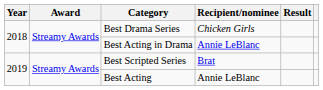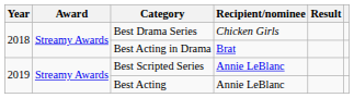Best Acting in Drama | Recipient/nominee: Annie LeBlanc -> Brat
Best Scripted Series | Recipient/nominee: Brat -> Annie LeBlanc
